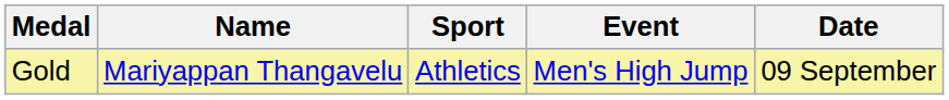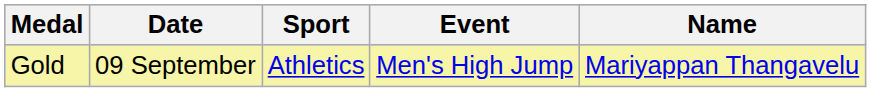columns swapped: Name <-> Date
